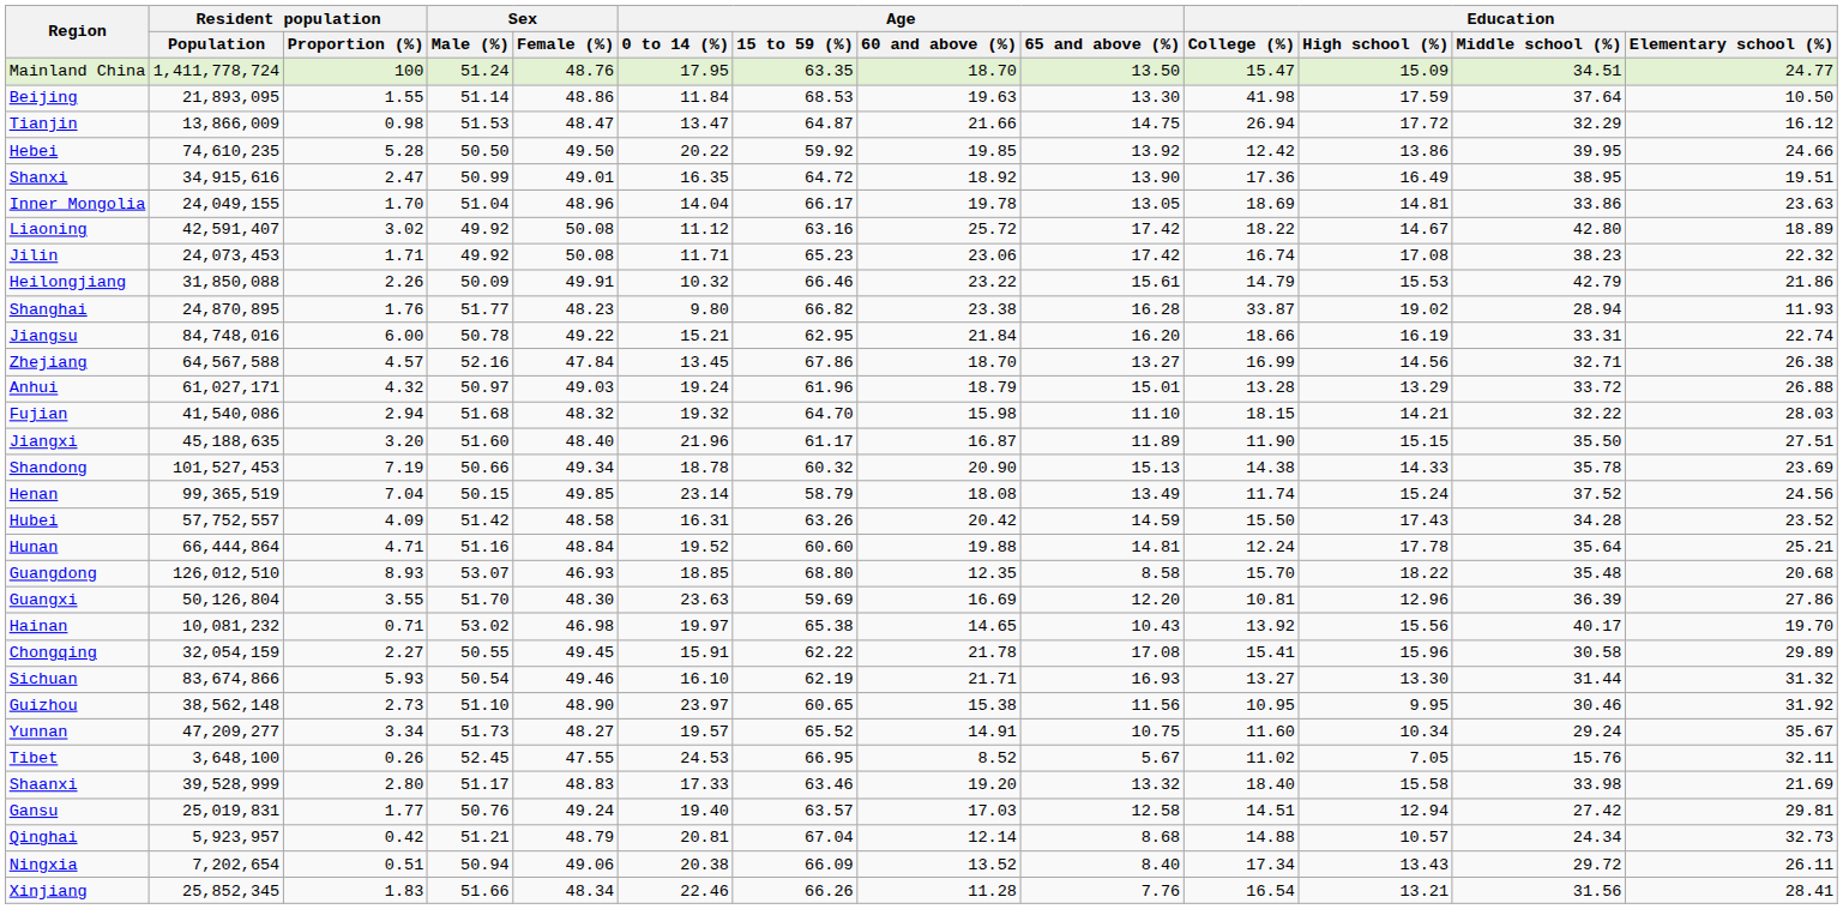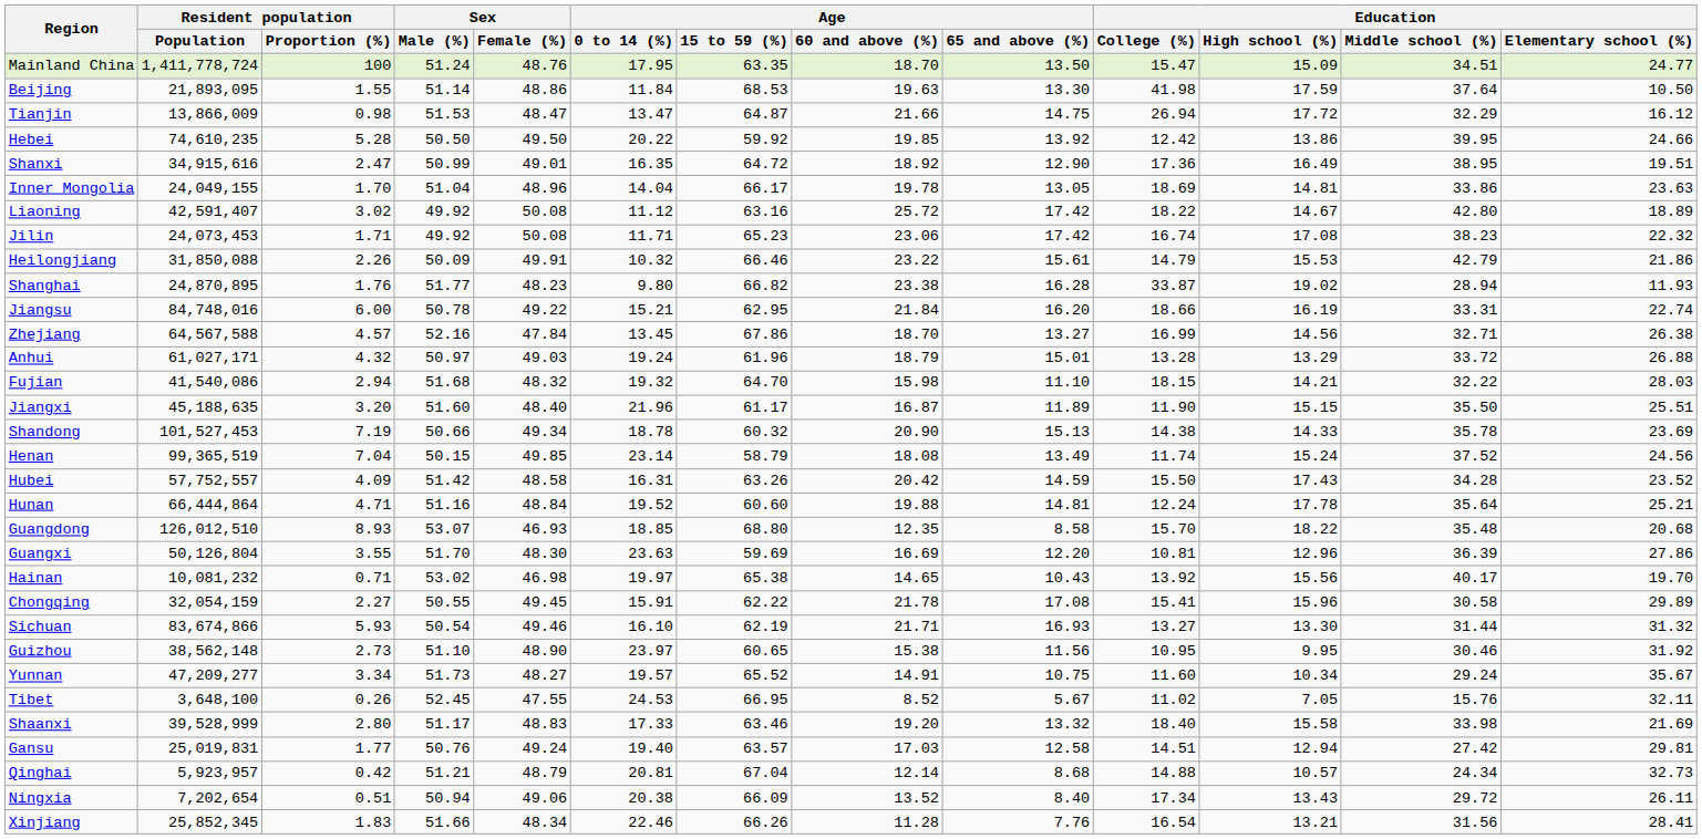Shanxi | Age / 65 and above (%): 13.90 -> 12.90
Jiangxi | Education / Elementary school (%): 27.51 -> 25.51
